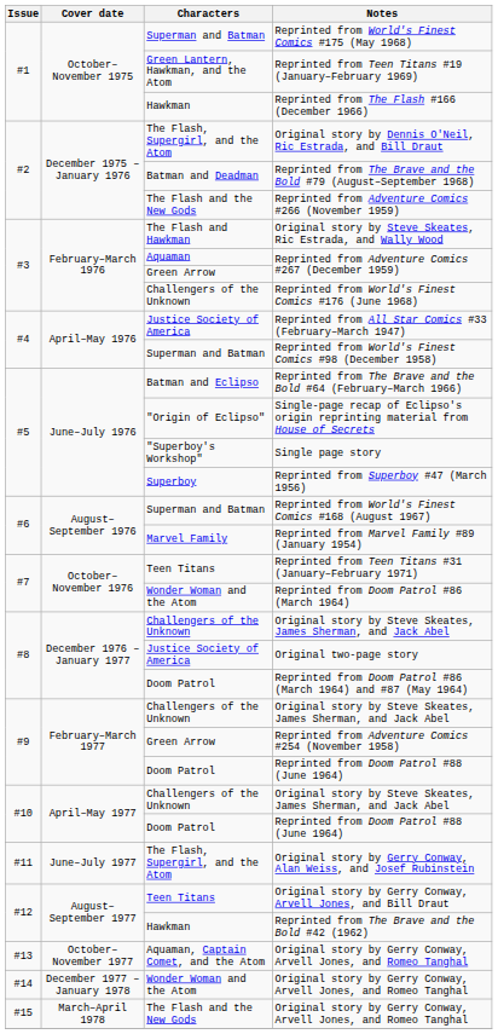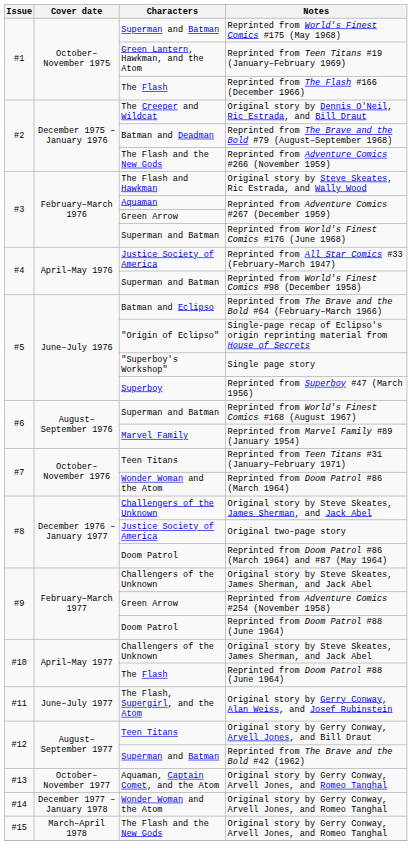Reprinted from The Flash #166 (December 1966) | Characters: Hawkman -> The Flash
Original story by Dennis O'Neil, Ric Estrada, and Bill Draut | Characters: The Flash, Supergirl, and the Atom -> The Creeper and Wildcat
Reprinted from World's Finest Comics #176 (June 1968) | Characters: Challengers of the Unknown -> Superman and Batman
#10 / Reprinted from Doom Patrol #88 (June 1964) | Characters: Doom Patrol -> The Flash
Reprinted from The Brave and the Bold #42 (1962) | Characters: Hawkman -> Superman and Batman
